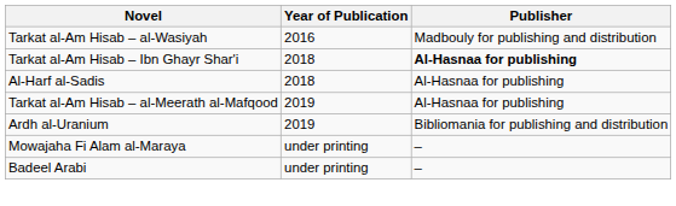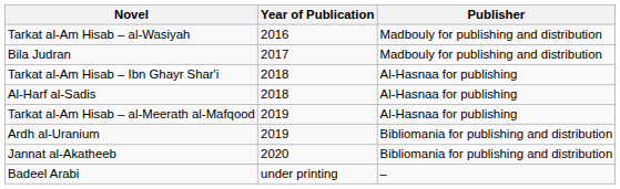+ row: Bila Judran | 2017 | Madbouly for publishing and distribution
Tarkat al-Am Hisab – Ibn Ghayr Shar'i | Publisher: bold -> normal
+ row: Jannat al-Akatheeb | 2020 | Bibliomania for publishing and distribution
- row: Mowajaha Fi Alam al-Maraya | under printing | –
